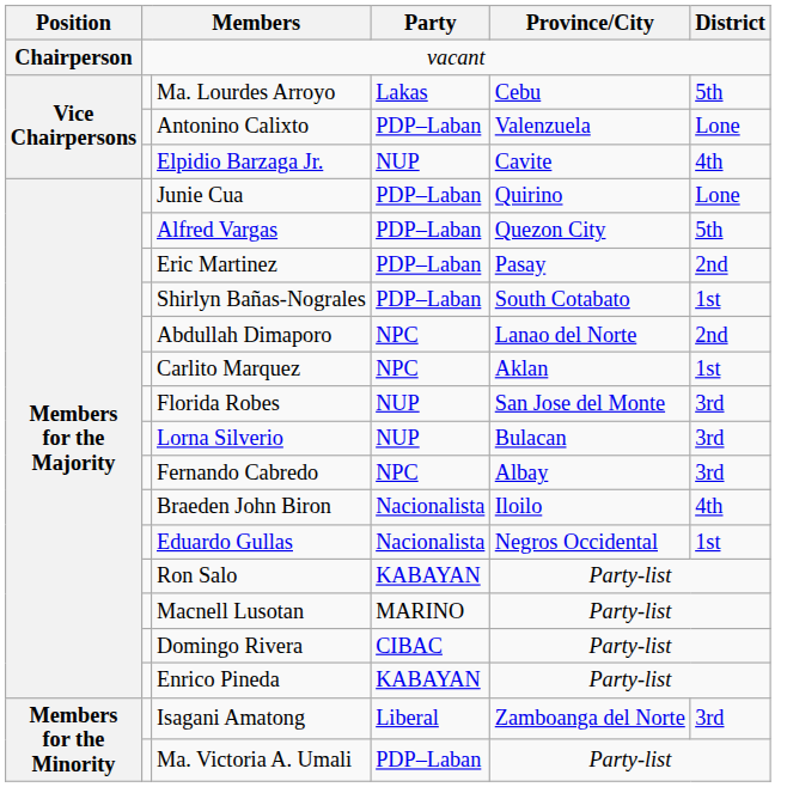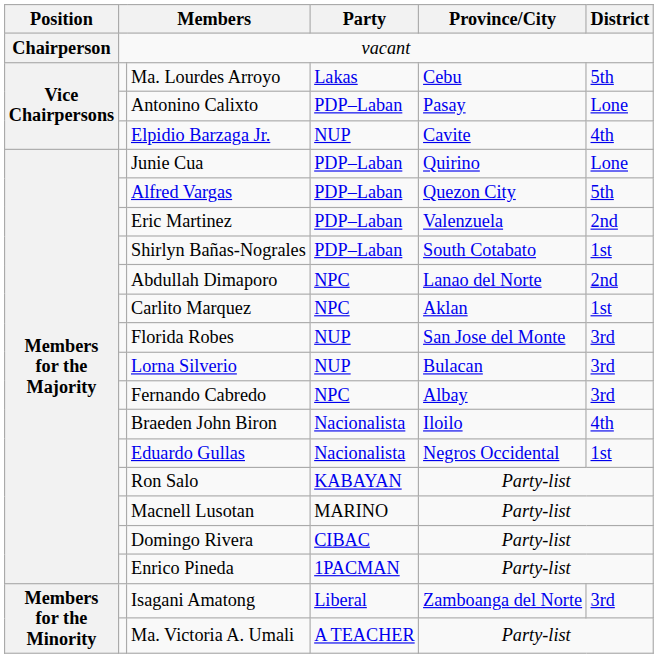Antonino Calixto | Province/City: Valenzuela -> Pasay
Eric Martinez | Province/City: Pasay -> Valenzuela
Enrico Pineda | Party: KABAYAN -> 1PACMAN
Ma. Victoria A. Umali | Party: PDP–Laban -> A TEACHER
